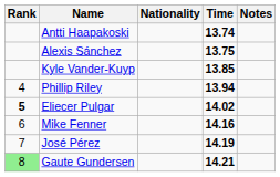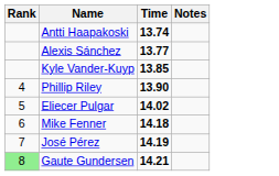- column: Nationality
Alexis Sánchez | Time: 13.75 -> 13.77
Phillip Riley | Time: 13.94 -> 13.90
Eliecer Pulgar | Rank: bold -> normal
Mike Fenner | Time: 14.16 -> 14.18
